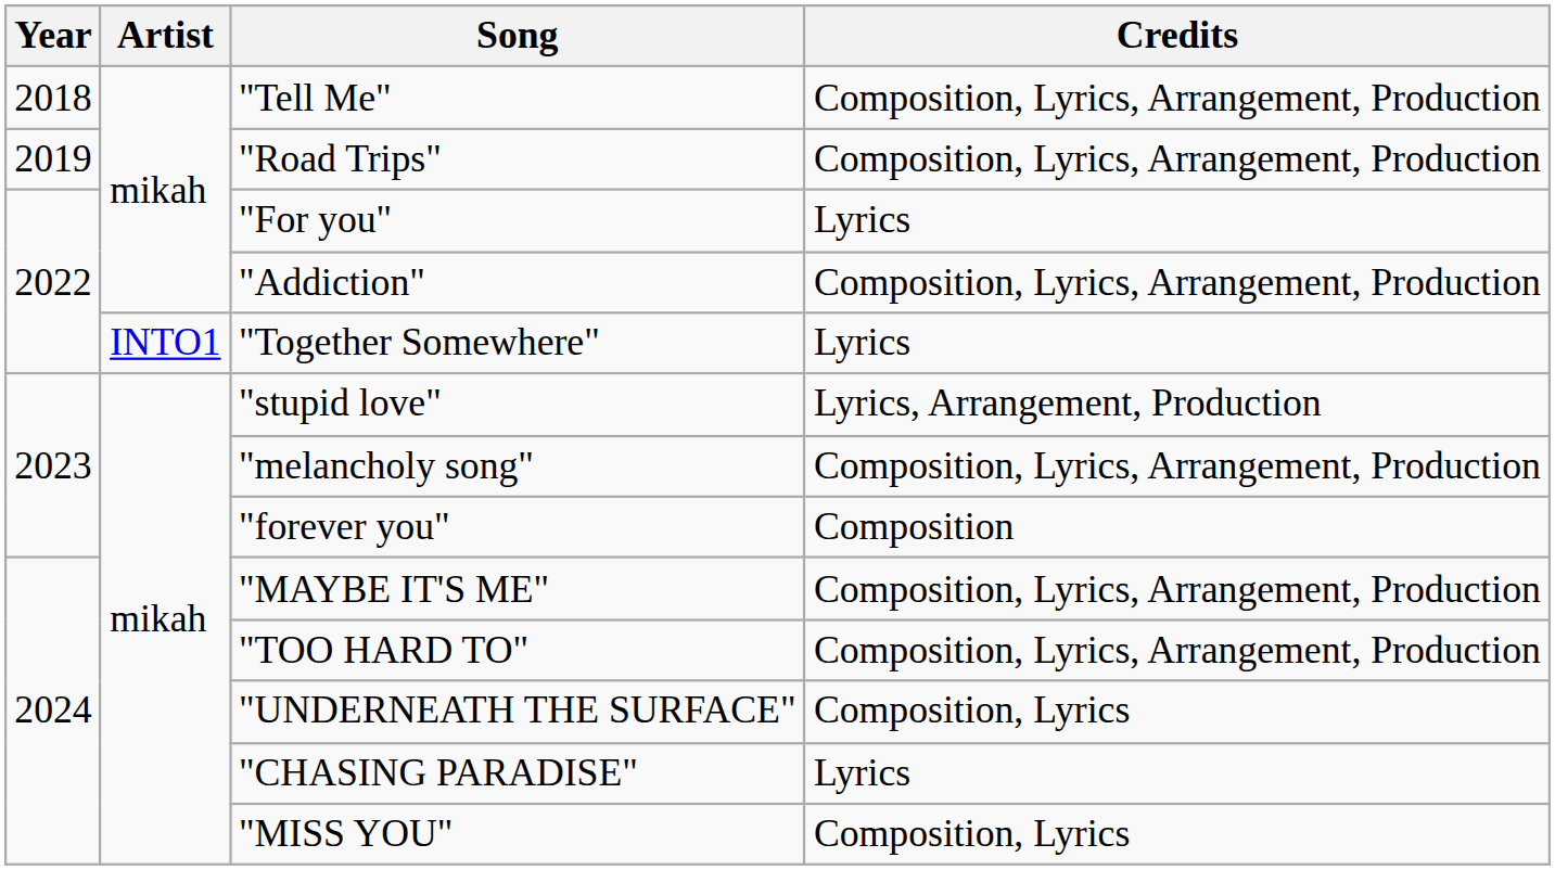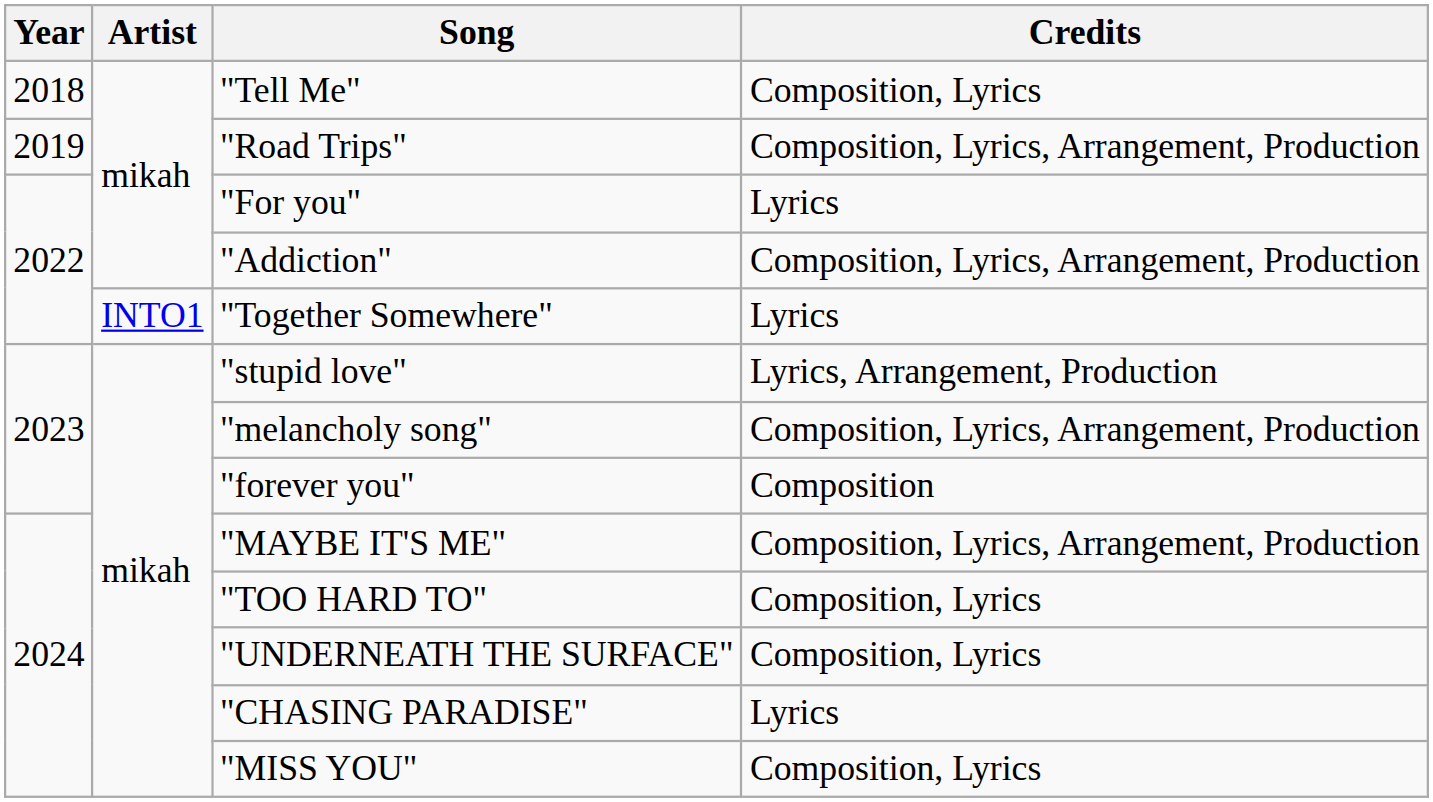"Tell Me" | Credits: Composition, Lyrics, Arrangement, Production -> Composition, Lyrics
"TOO HARD TO" | Credits: Composition, Lyrics, Arrangement, Production -> Composition, Lyrics
